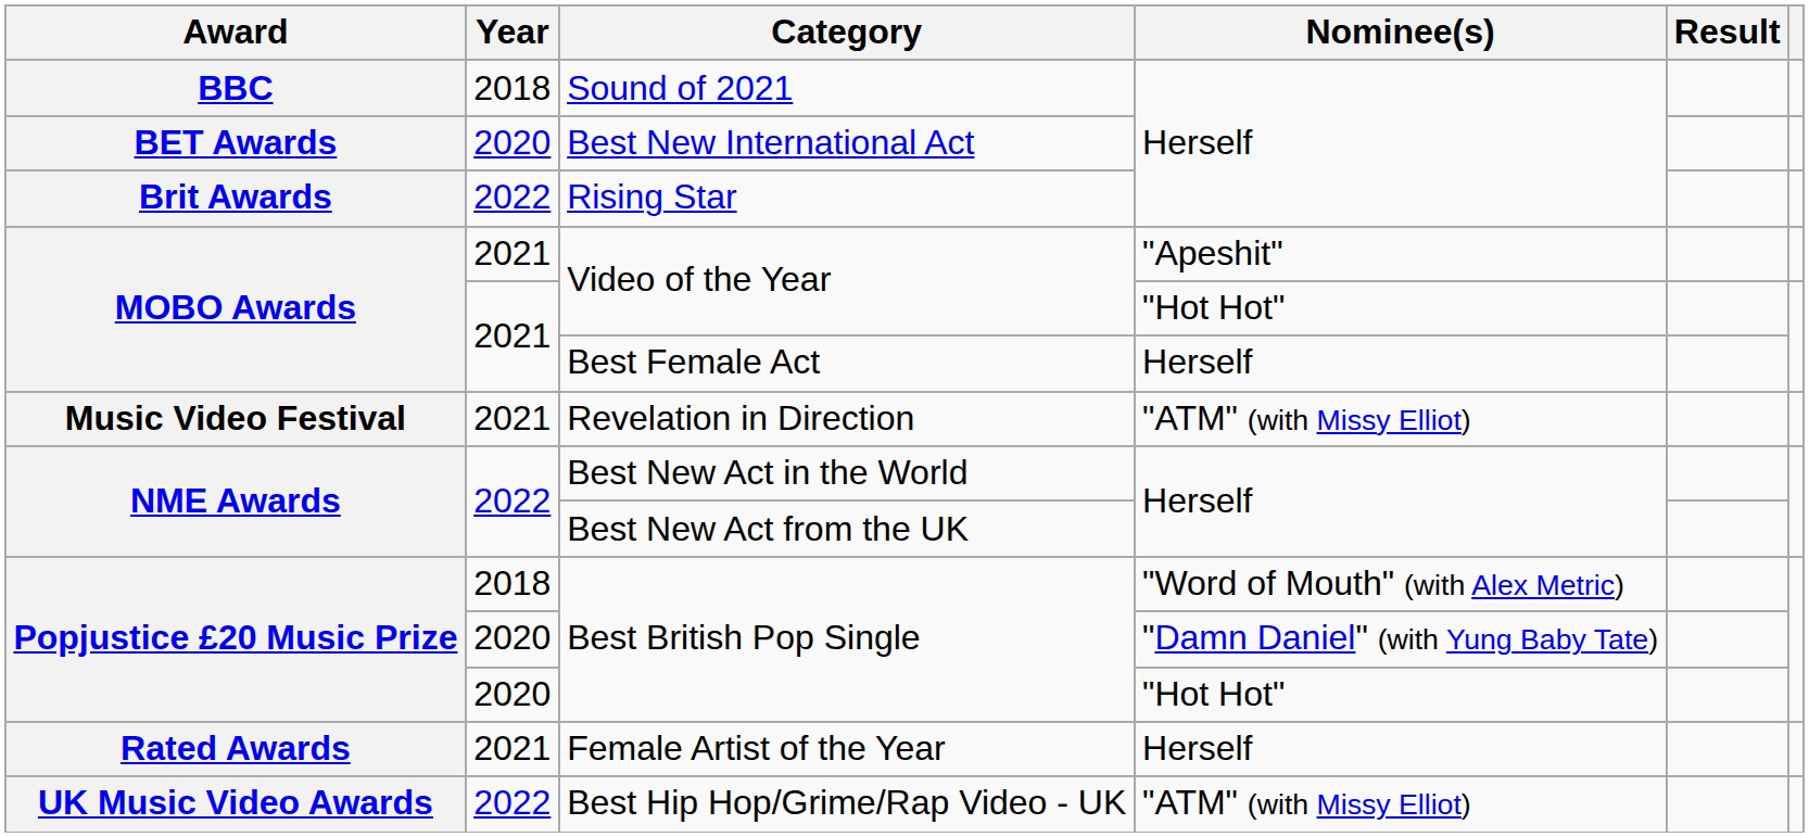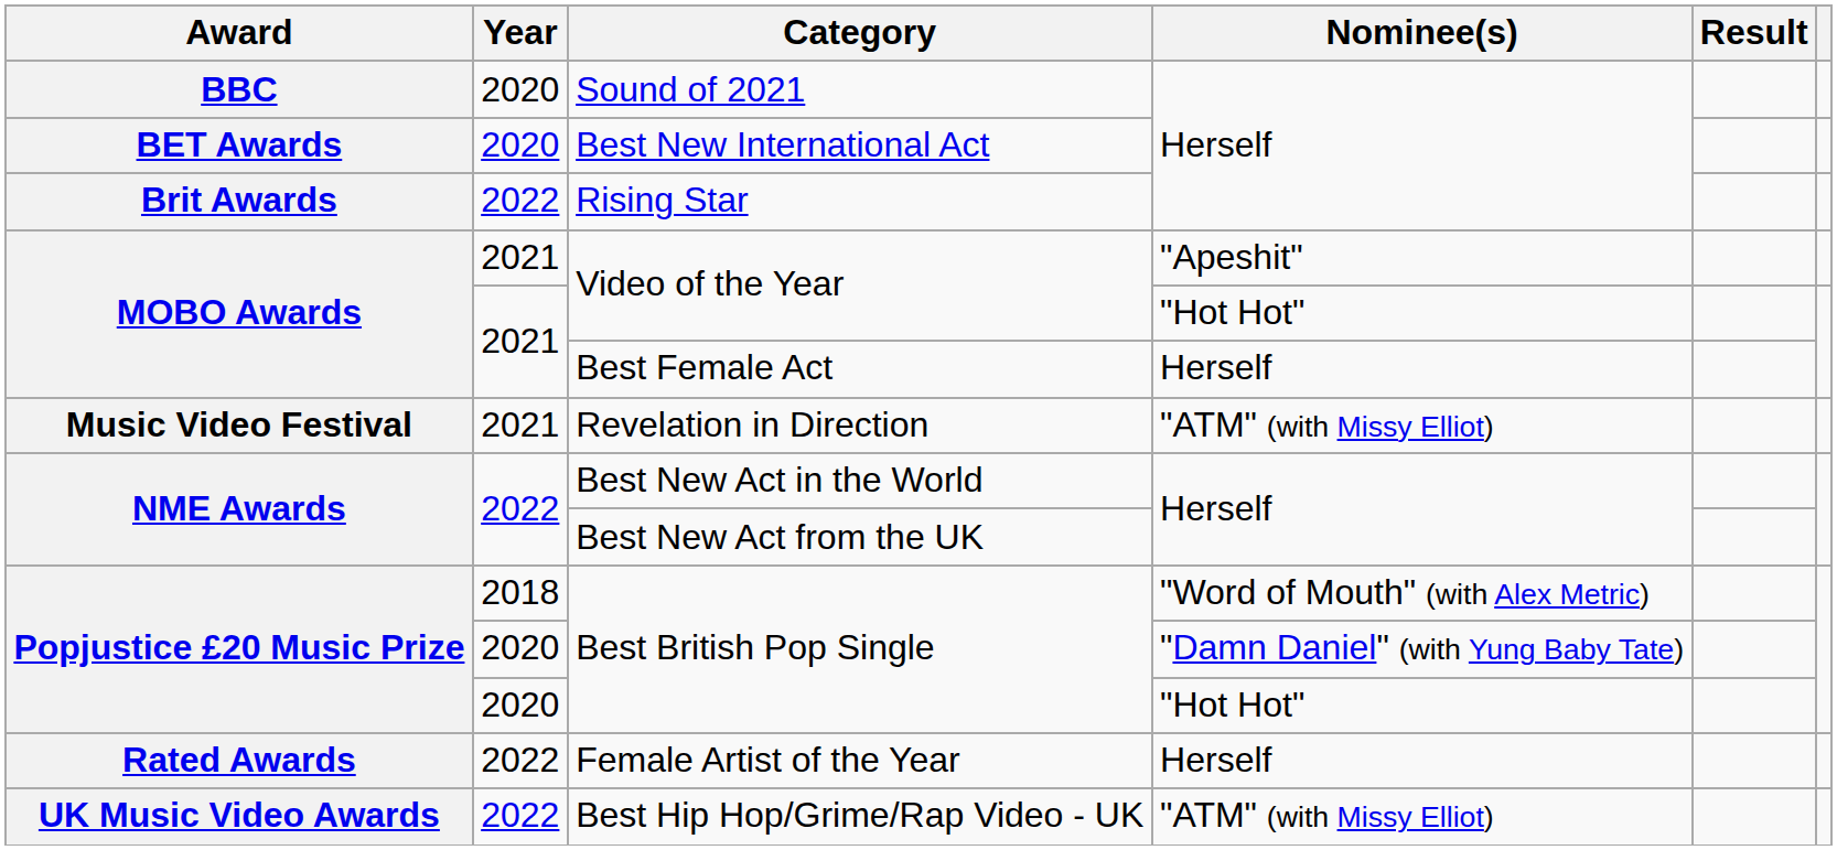Sound of 2021 | Year: 2018 -> 2020
Female Artist of the Year | Year: 2021 -> 2022
